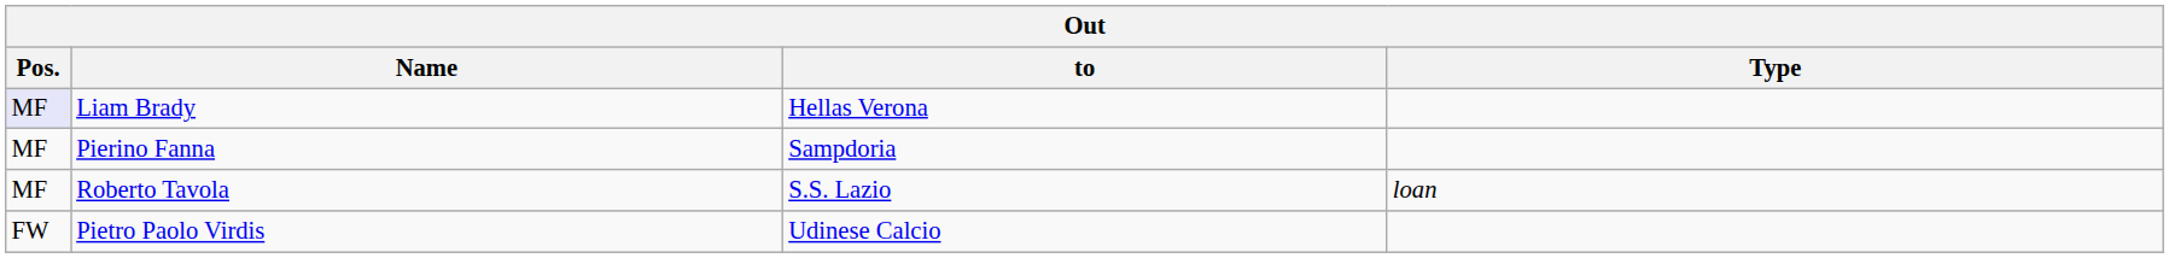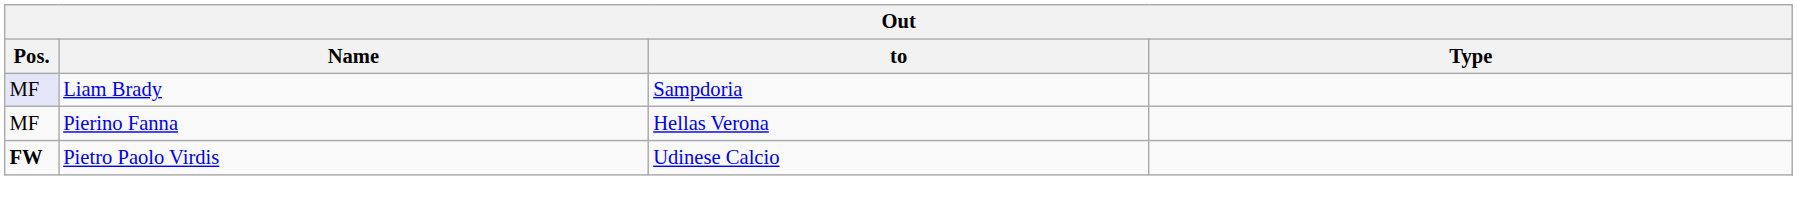Liam Brady | to: Hellas Verona -> Sampdoria
Pierino Fanna | to: Sampdoria -> Hellas Verona
- row: MF | Roberto Tavola | S.S. Lazio | loan
Pietro Paolo Virdis | Pos.: normal -> bold
